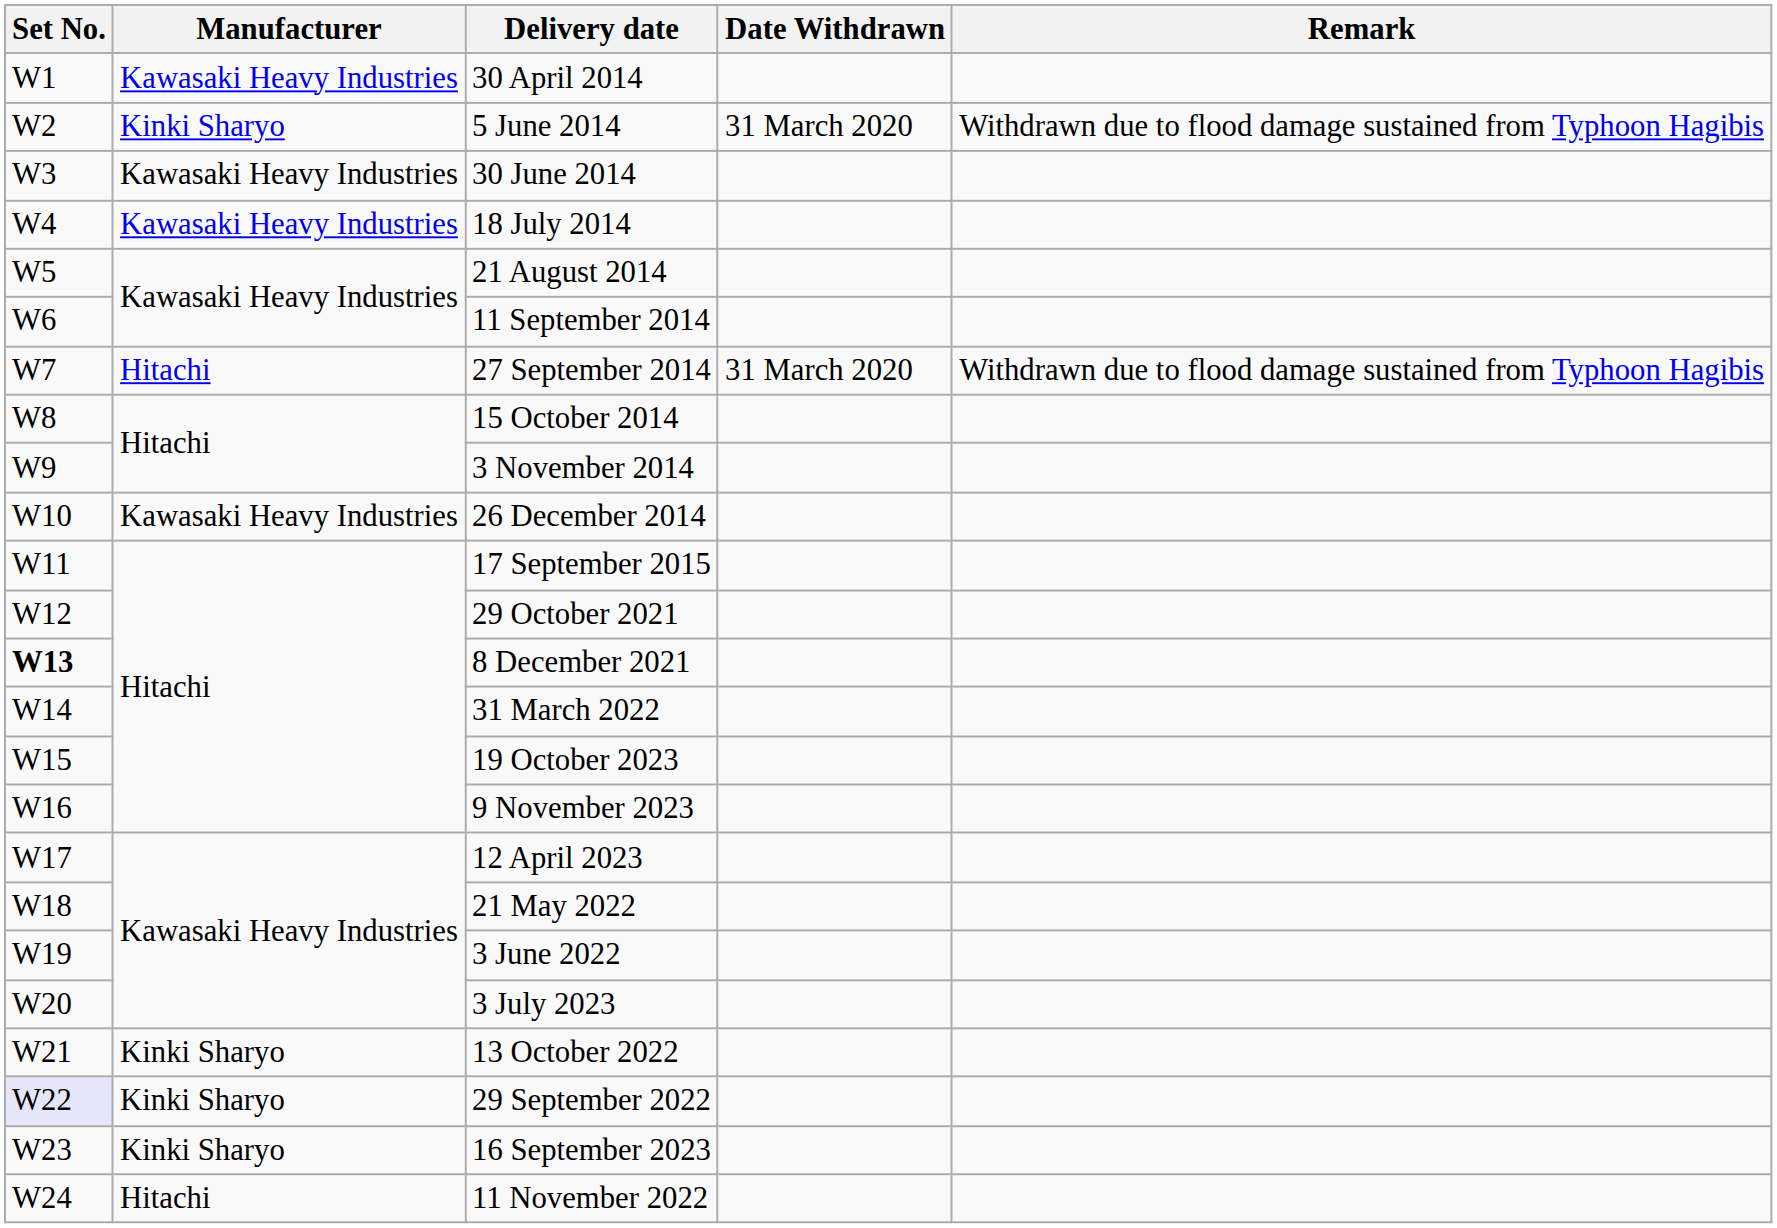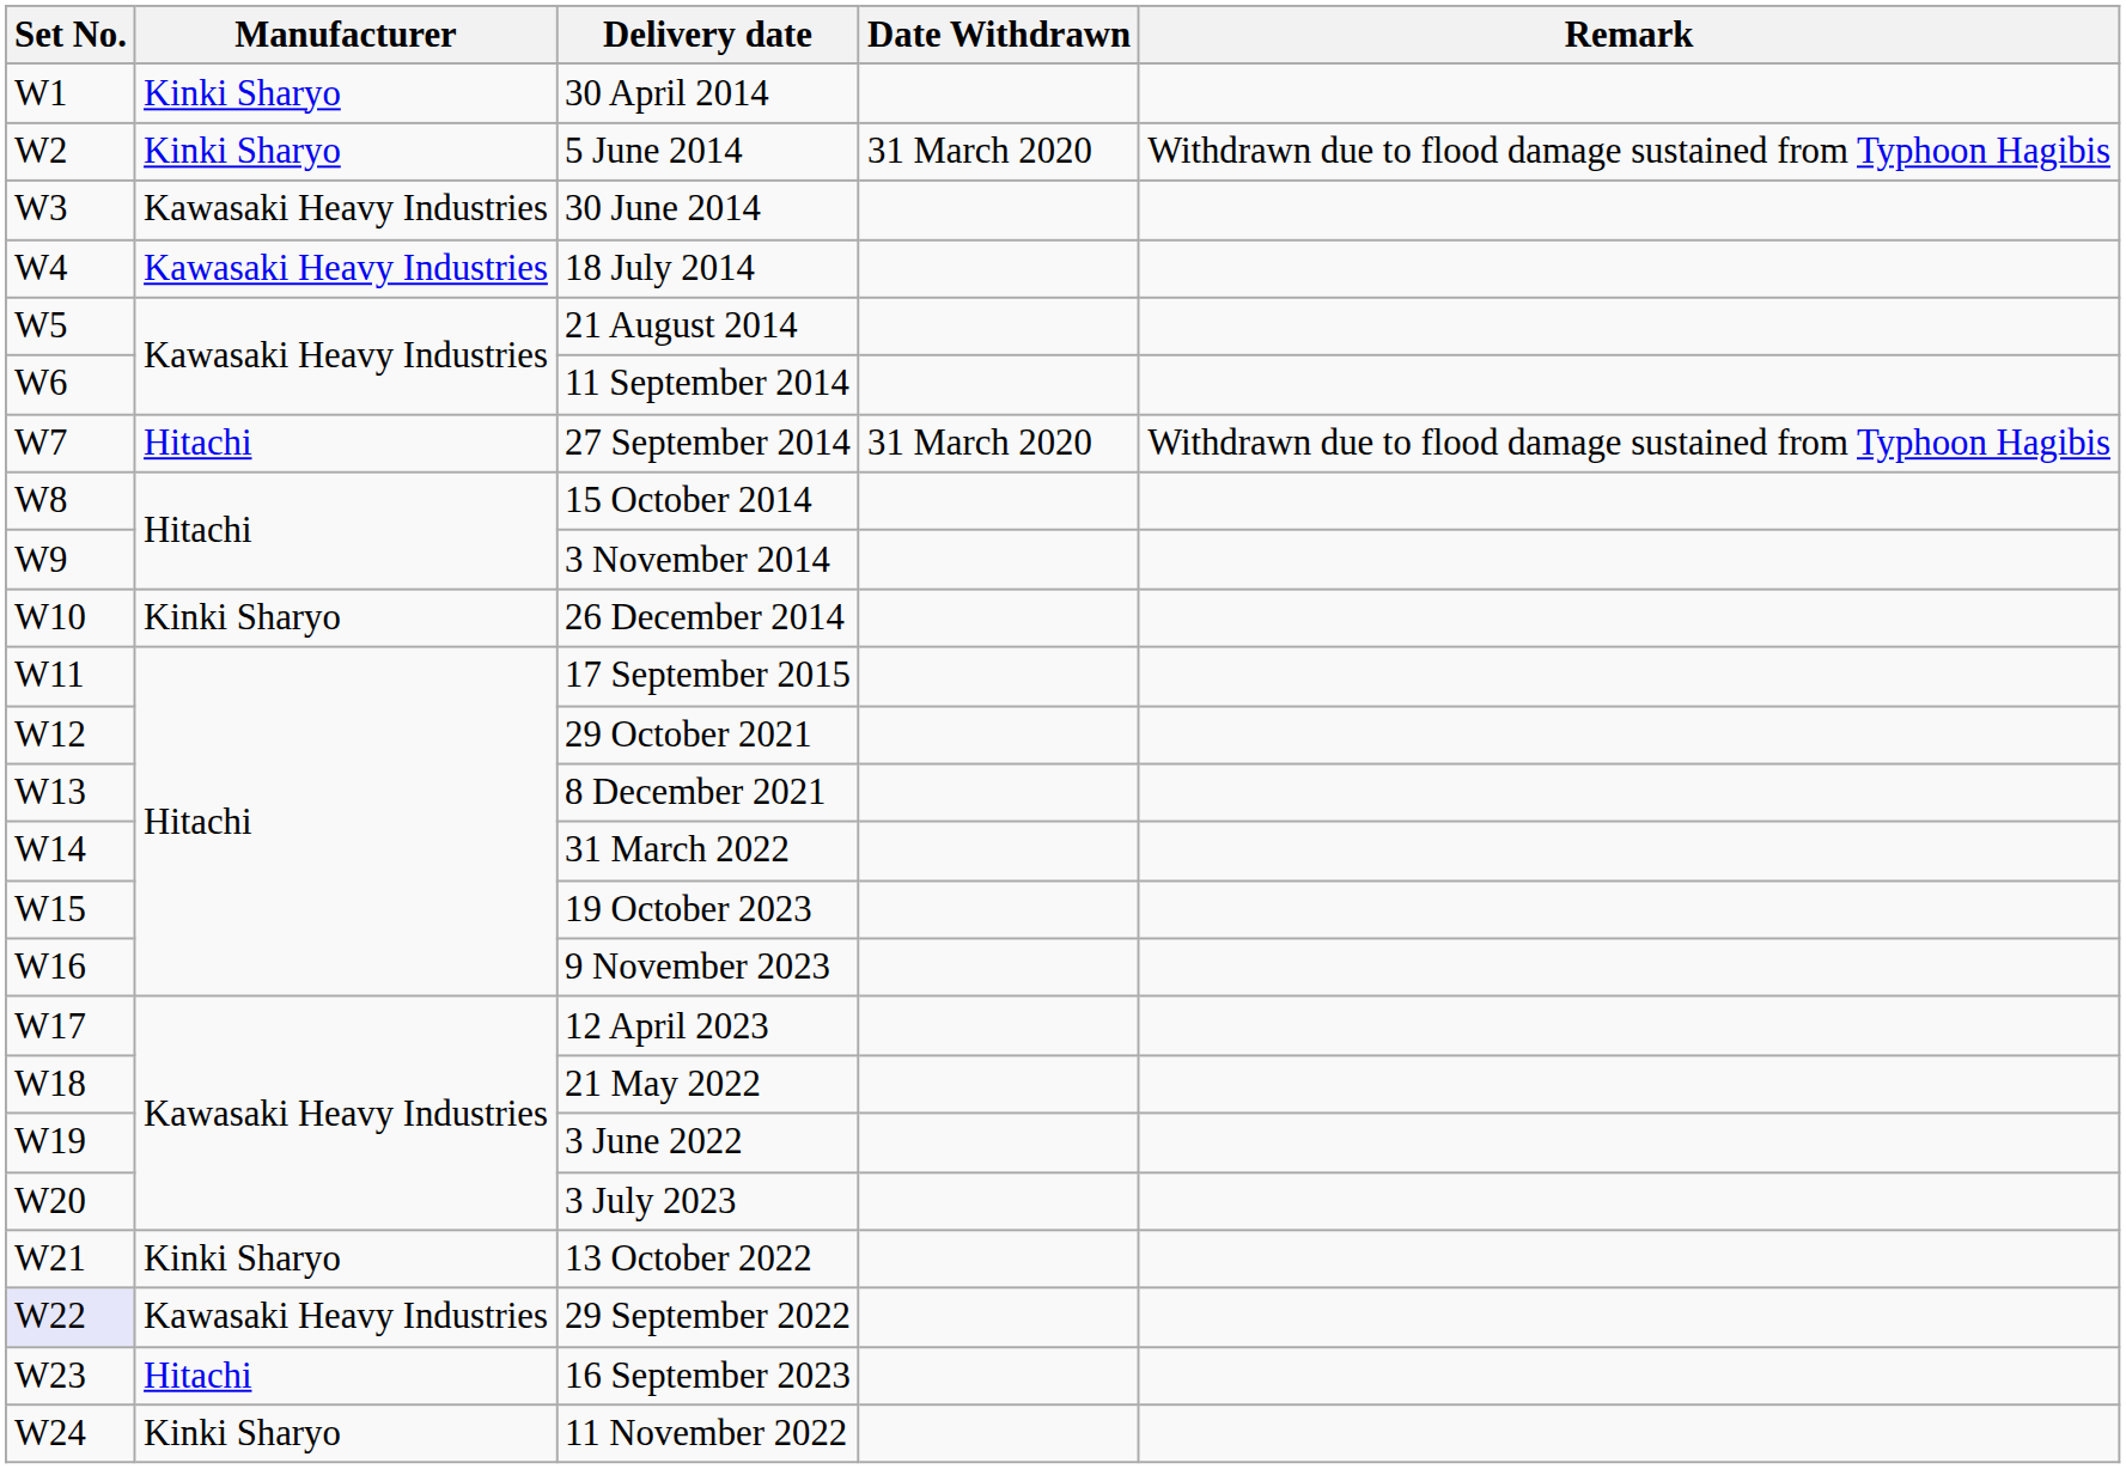30 April 2014 | Manufacturer: Kawasaki Heavy Industries -> Kinki Sharyo
26 December 2014 | Manufacturer: Kawasaki Heavy Industries -> Kinki Sharyo
8 December 2021 | Set No.: bold -> normal
29 September 2022 | Manufacturer: Kinki Sharyo -> Kawasaki Heavy Industries
16 September 2023 | Manufacturer: Kinki Sharyo -> Hitachi
11 November 2022 | Manufacturer: Hitachi -> Kinki Sharyo
